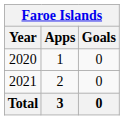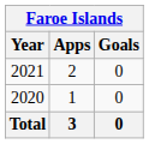rows swapped: 2020 <-> 2021
